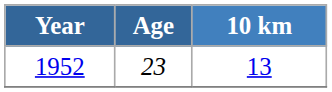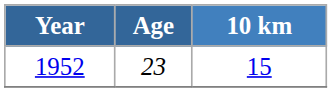1952 | 10 km: 13 -> 15
